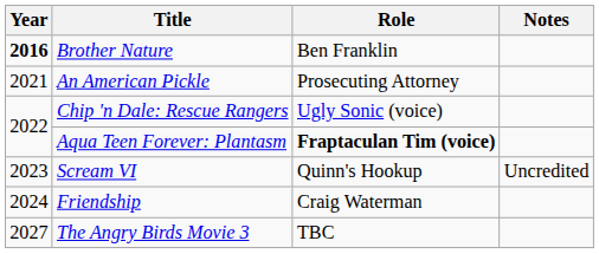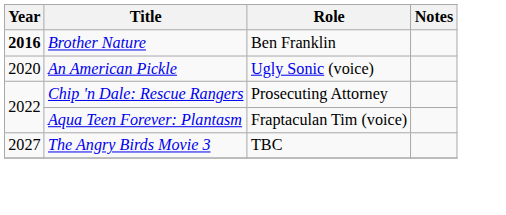An American Pickle | Year: 2021 -> 2020
An American Pickle | Role: Prosecuting Attorney -> Ugly Sonic (voice)
Chip 'n Dale: Rescue Rangers | Role: Ugly Sonic (voice) -> Prosecuting Attorney
Aqua Teen Forever: Plantasm | Role: bold -> normal
- row: 2023 | Scream VI | Quinn's Hookup | Uncredited
- row: 2024 | Friendship | Craig Waterman
